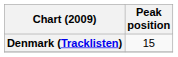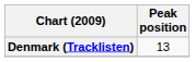Denmark (Tracklisten) | Peak position: 15 -> 13
